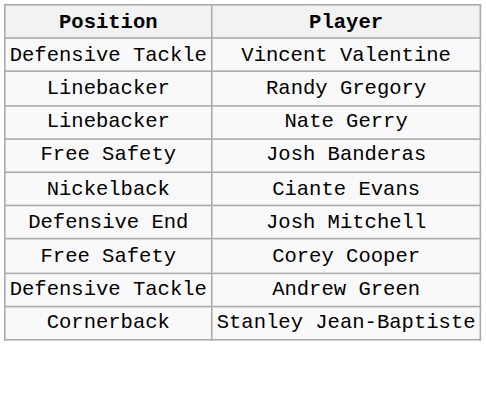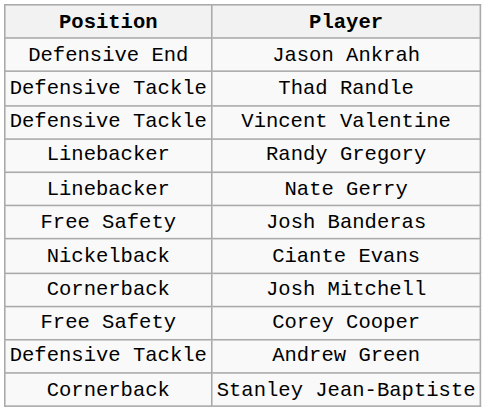+ row: Defensive End | Jason Ankrah
+ row: Defensive Tackle | Thad Randle
Josh Mitchell | Position: Defensive End -> Cornerback
